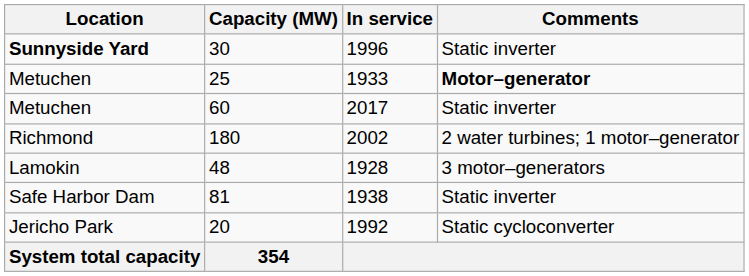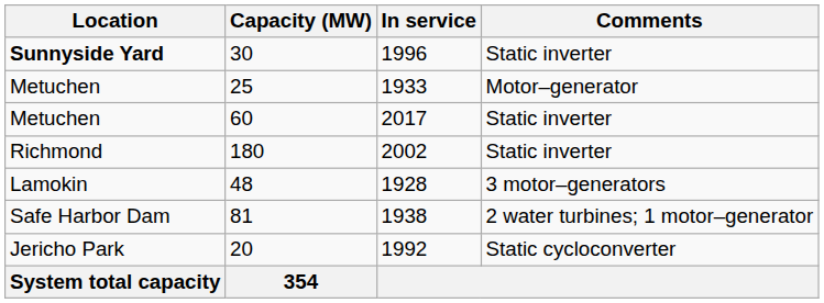25 | Comments: bold -> normal
180 | Comments: 2 water turbines; 1 motor–generator -> Static inverter
81 | Comments: Static inverter -> 2 water turbines; 1 motor–generator
